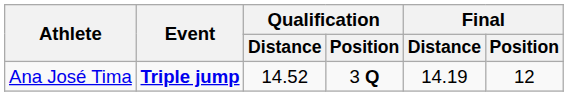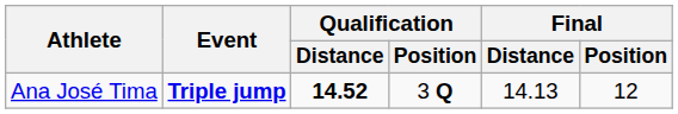Ana José Tima | Qualification / Distance: normal -> bold
Ana José Tima | Final / Distance: 14.19 -> 14.13
